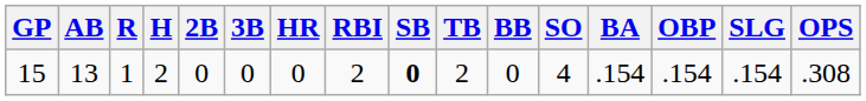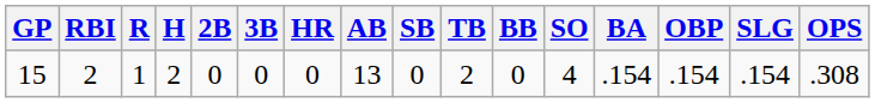columns swapped: AB <-> RBI
15 | SB: bold -> normal
